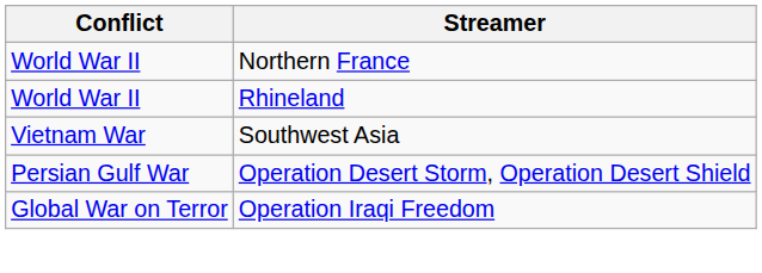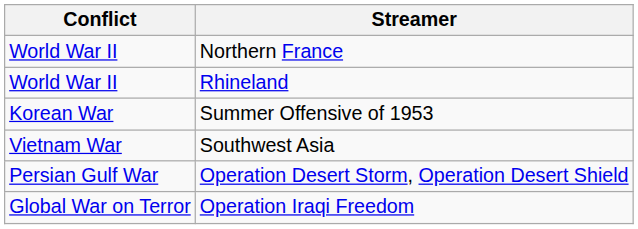+ row: Korean War | Summer Offensive of 1953
